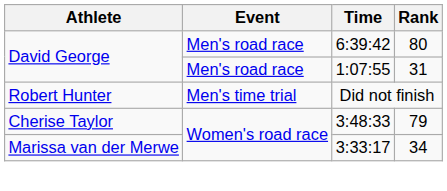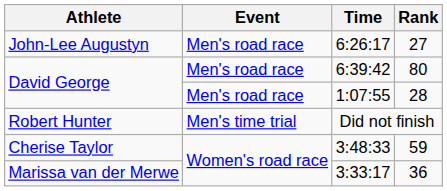+ row: John-Lee Augustyn | Men's road race | 6:26:17 | 27
1:07:55 | Rank: 31 -> 28
3:48:33 | Rank: 79 -> 59
3:33:17 | Rank: 34 -> 36
